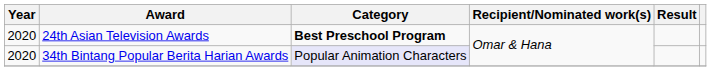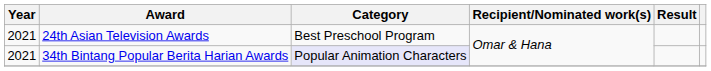24th Asian Television Awards | Year: 2020 -> 2021
24th Asian Television Awards | Category: bold -> normal
34th Bintang Popular Berita Harian Awards | Year: 2020 -> 2021
